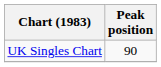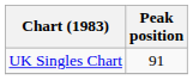UK Singles Chart | Peak position: 90 -> 91
